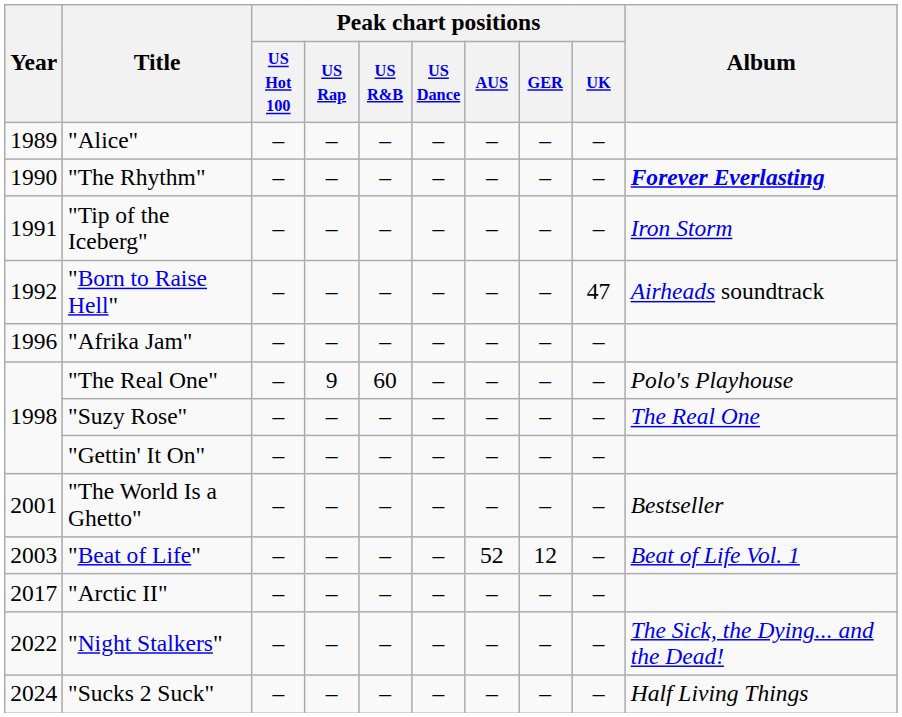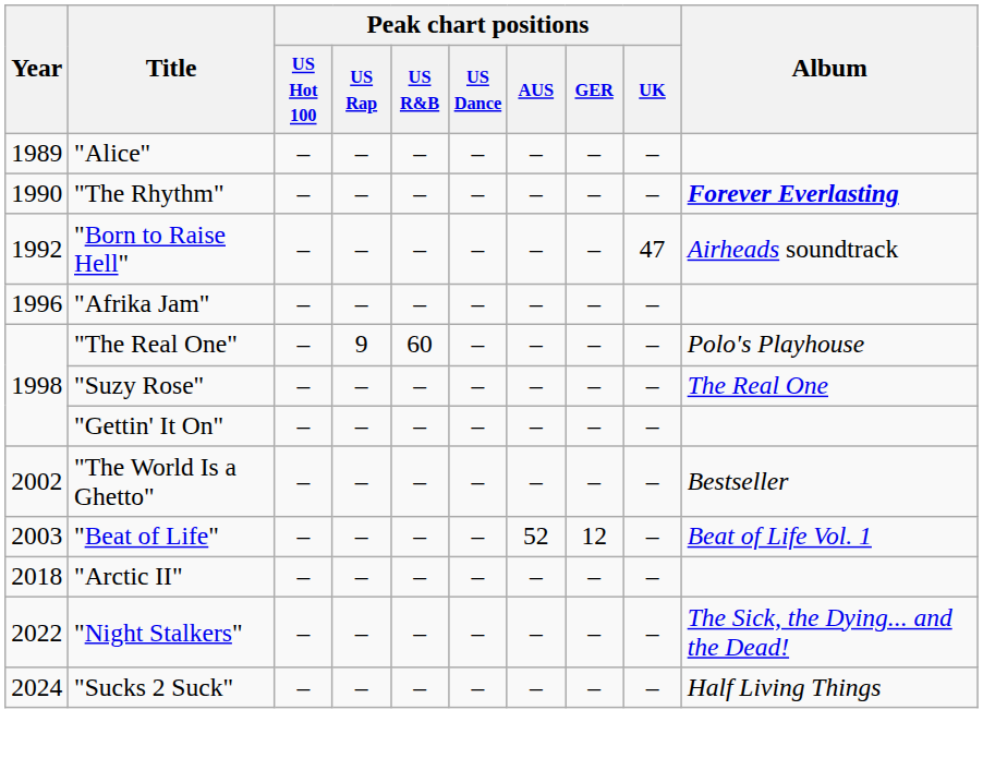- row: 1991 | "Tip of the Iceberg" | – | – | – | – | – | – | – | Iron Storm
"The World Is a Ghetto" | Year: 2001 -> 2002
"Arctic II" | Year: 2017 -> 2018
